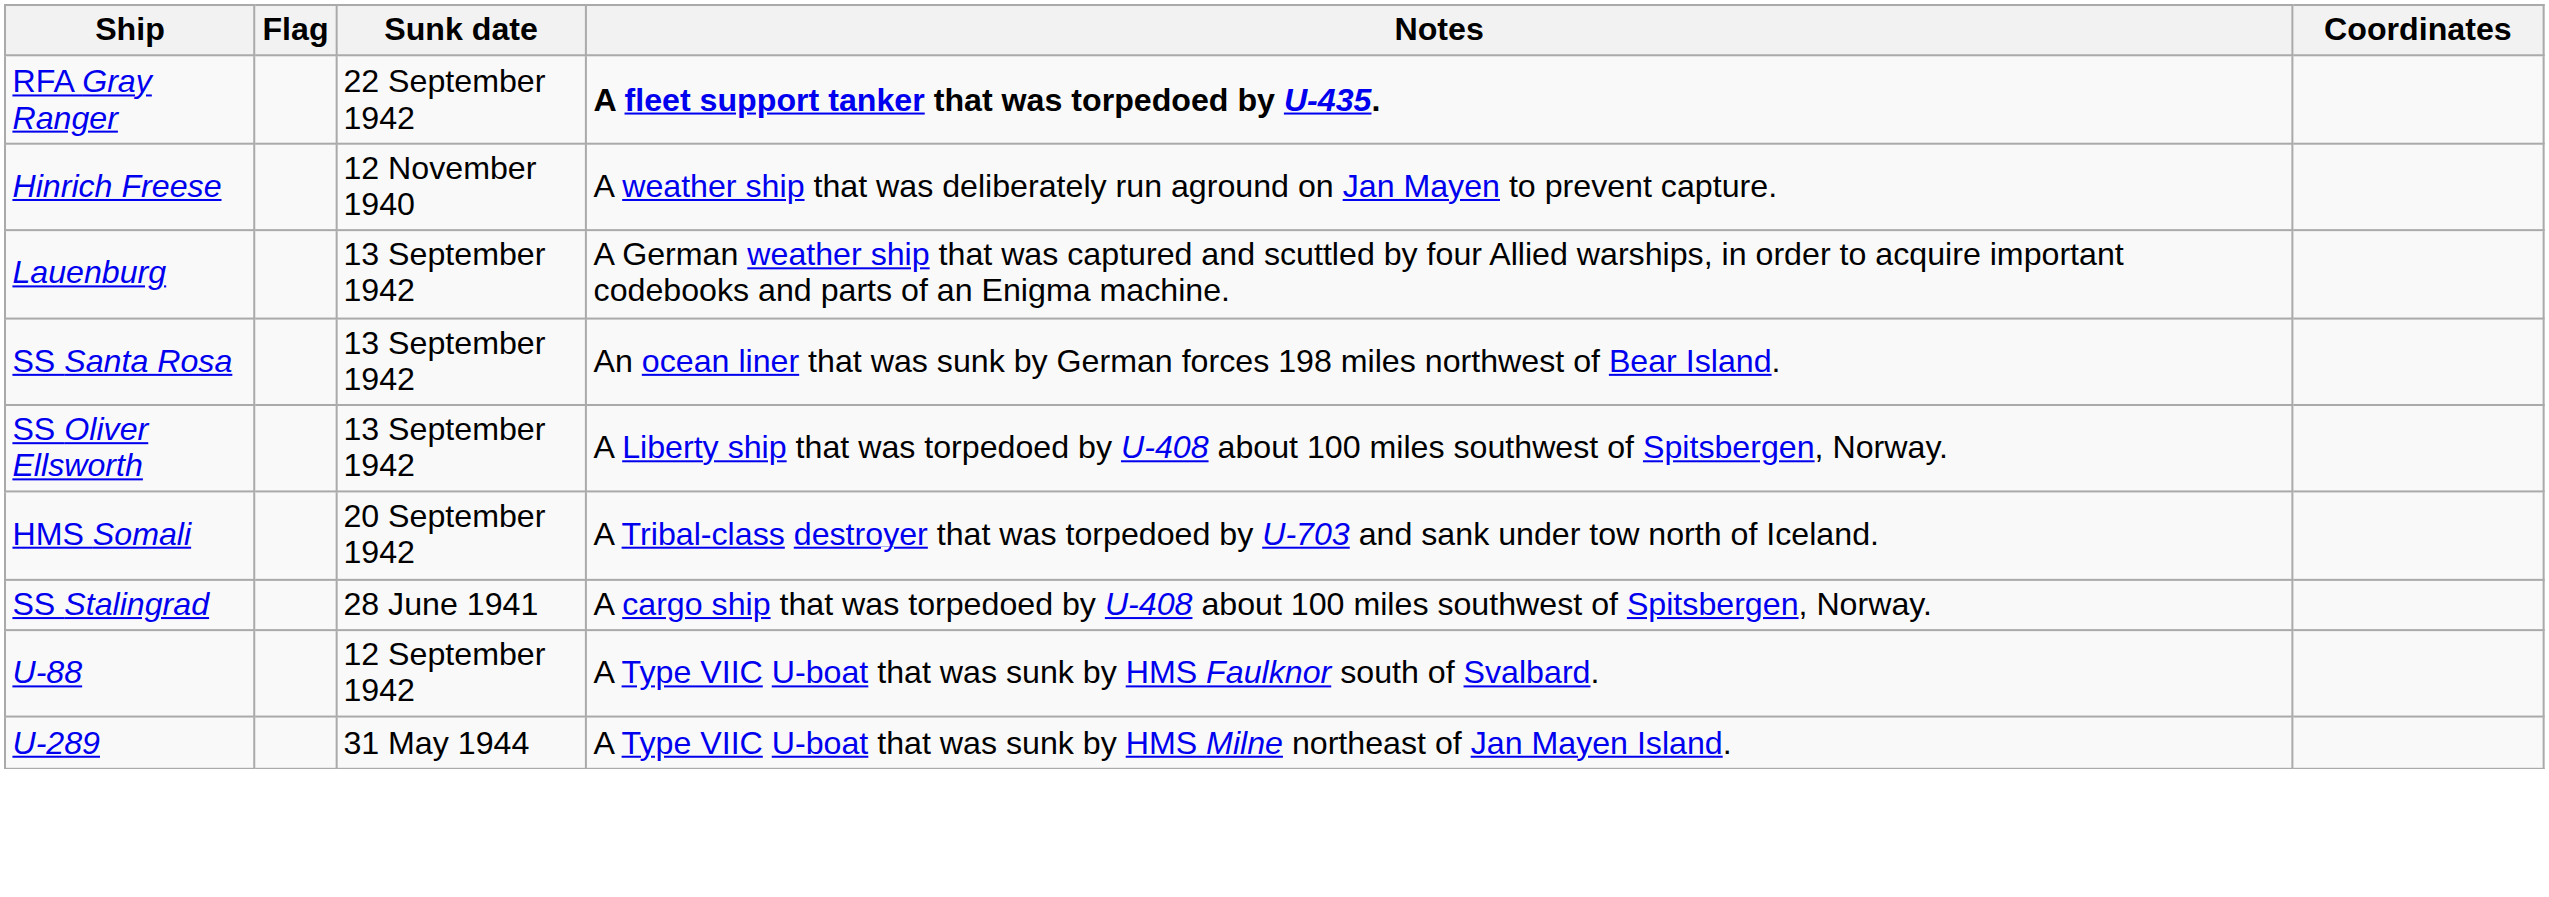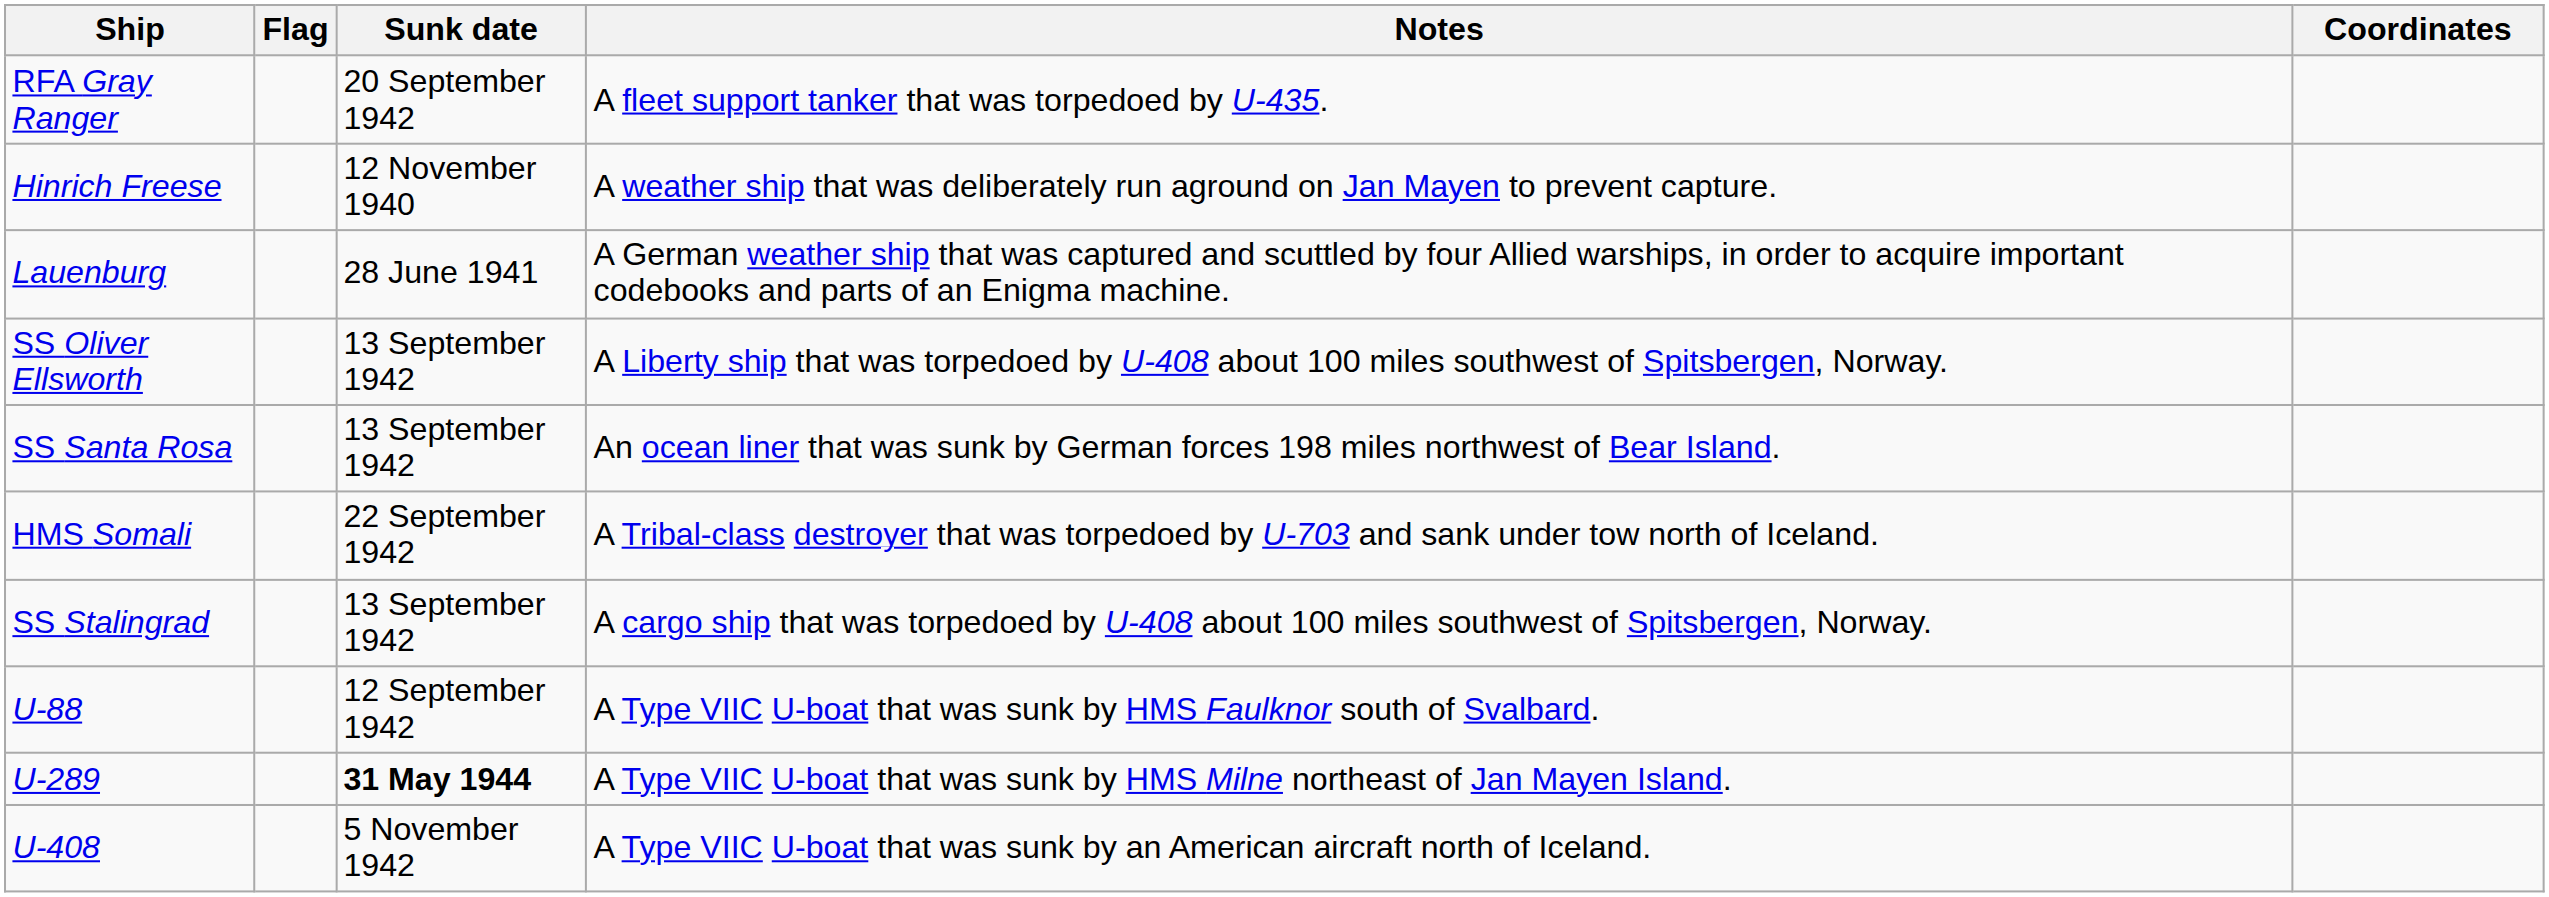RFA Gray Ranger | Sunk date: 22 September 1942 -> 20 September 1942
RFA Gray Ranger | Notes: bold -> normal
Lauenburg | Sunk date: 13 September 1942 -> 28 June 1941
rows swapped: SS Oliver Ellsworth <-> SS Santa Rosa
HMS Somali | Sunk date: 20 September 1942 -> 22 September 1942
SS Stalingrad | Sunk date: 28 June 1941 -> 13 September 1942
U-289 | Sunk date: normal -> bold
+ row: U-408 | 5 November 1942 | A Type VIIC U-boat that was sunk by an American aircraft north of Iceland.
